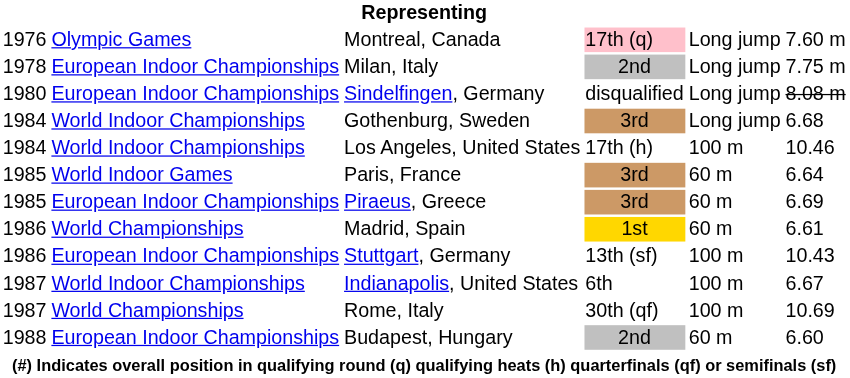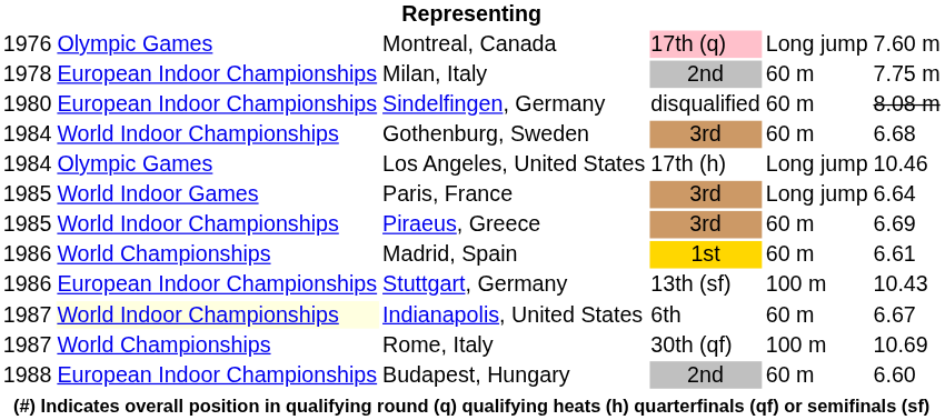Milan, Italy | column 5: Long jump -> 60 m
Sindelfingen, Germany | column 5: Long jump -> 60 m
Gothenburg, Sweden | column 5: Long jump -> 60 m
Los Angeles, United States | column 2: World Indoor Championships -> Olympic Games
Los Angeles, United States | column 5: 100 m -> Long jump
Paris, France | column 5: 60 m -> Long jump
Piraeus, Greece | column 2: European Indoor Championships -> World Indoor Championships
Indianapolis, United States | column 2: no background -> lightyellow background
Indianapolis, United States | column 5: 100 m -> 60 m
